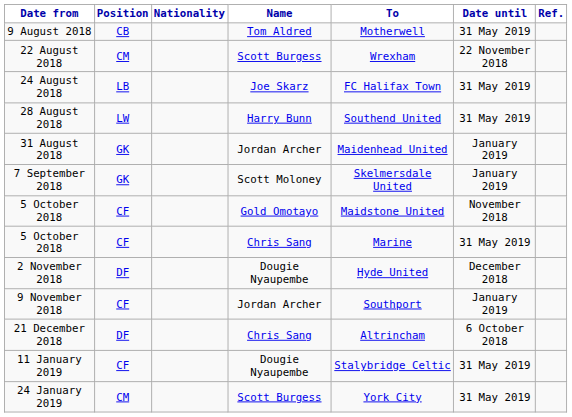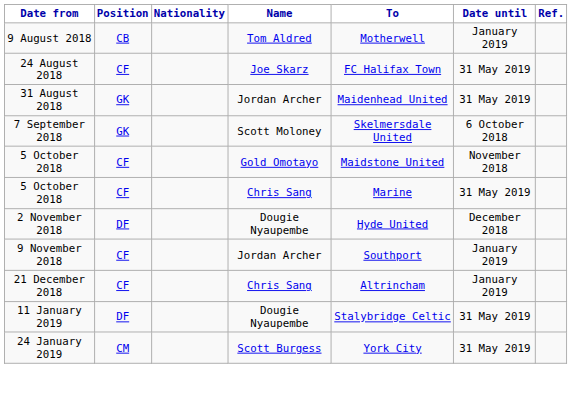9 August 2018 | Date until: 31 May 2019 -> January 2019
- row: 22 August 2018 | CM | Scott Burgess | Wrexham | 22 November 2018
24 August 2018 | Position: LB -> CF
- row: 28 August 2018 | LW | Harry Bunn | Southend United | 31 May 2019
31 August 2018 | Date until: January 2019 -> 31 May 2019
7 September 2018 | Date until: January 2019 -> 6 October 2018
21 December 2018 | Position: DF -> CF
21 December 2018 | Date until: 6 October 2018 -> January 2019
11 January 2019 | Position: CF -> DF
